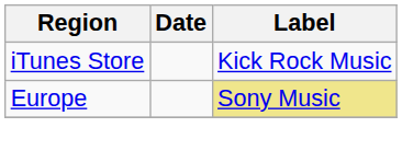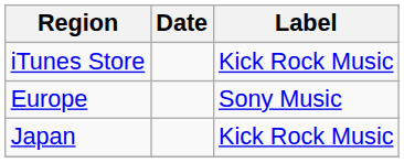Europe | Label: khaki background -> no background
+ row: Japan | Kick Rock Music
